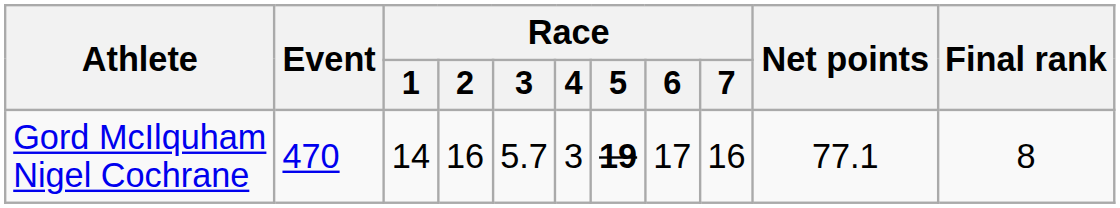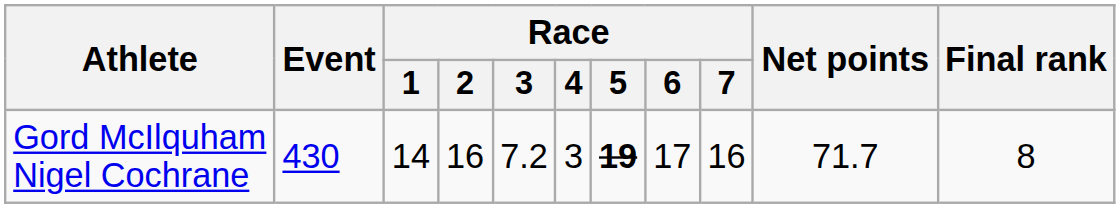Gord McIlquham Nigel Cochrane | Event: 470 -> 430
Gord McIlquham Nigel Cochrane | Race / 3: 5.7 -> 7.2
Gord McIlquham Nigel Cochrane | Net points: 77.1 -> 71.7
